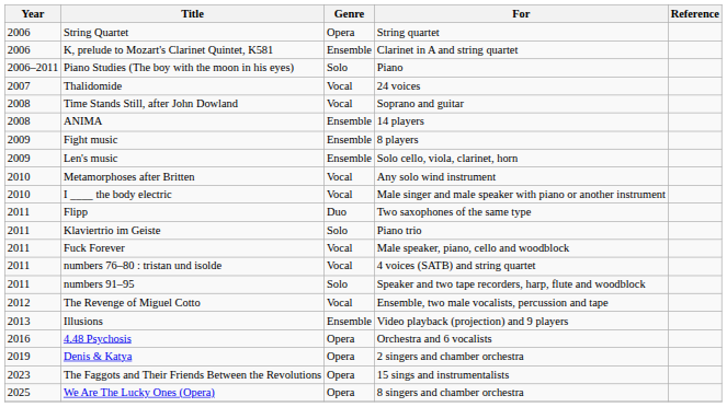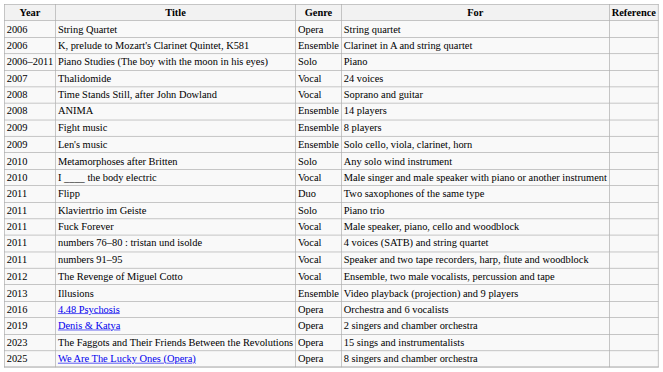Metamorphoses after Britten | Genre: Vocal -> Solo
numbers 91–95 | Genre: Solo -> Vocal
